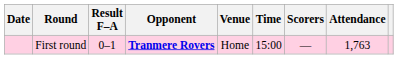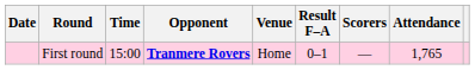columns swapped: Time <-> Result F–A
First round | Attendance: 1,763 -> 1,765
